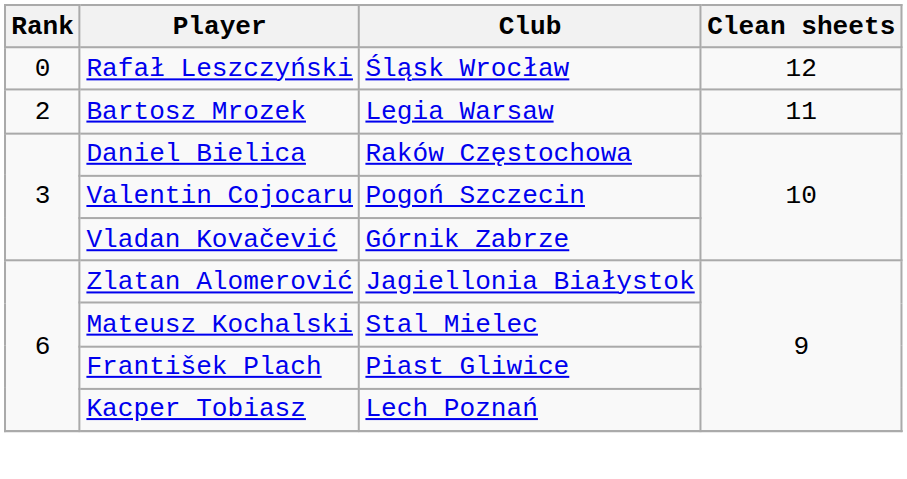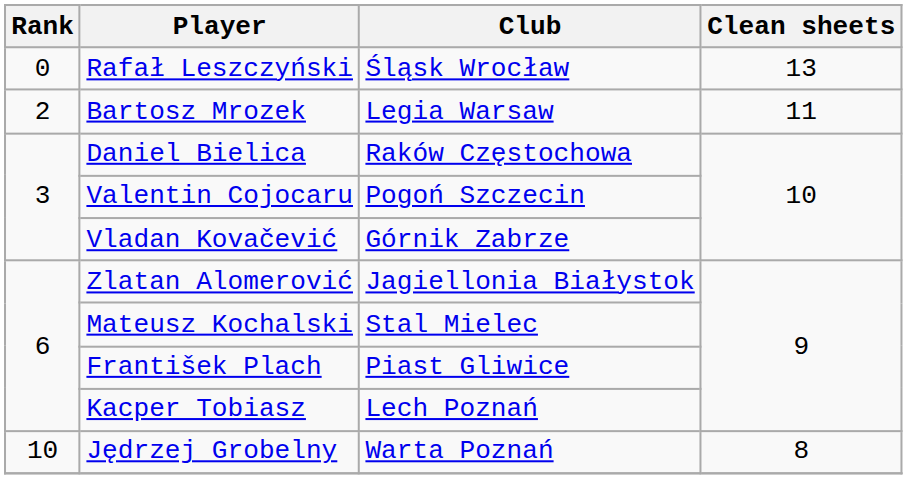Rafał Leszczyński | Clean sheets: 12 -> 13
+ row: 10 | Jędrzej Grobelny | Warta Poznań | 8
